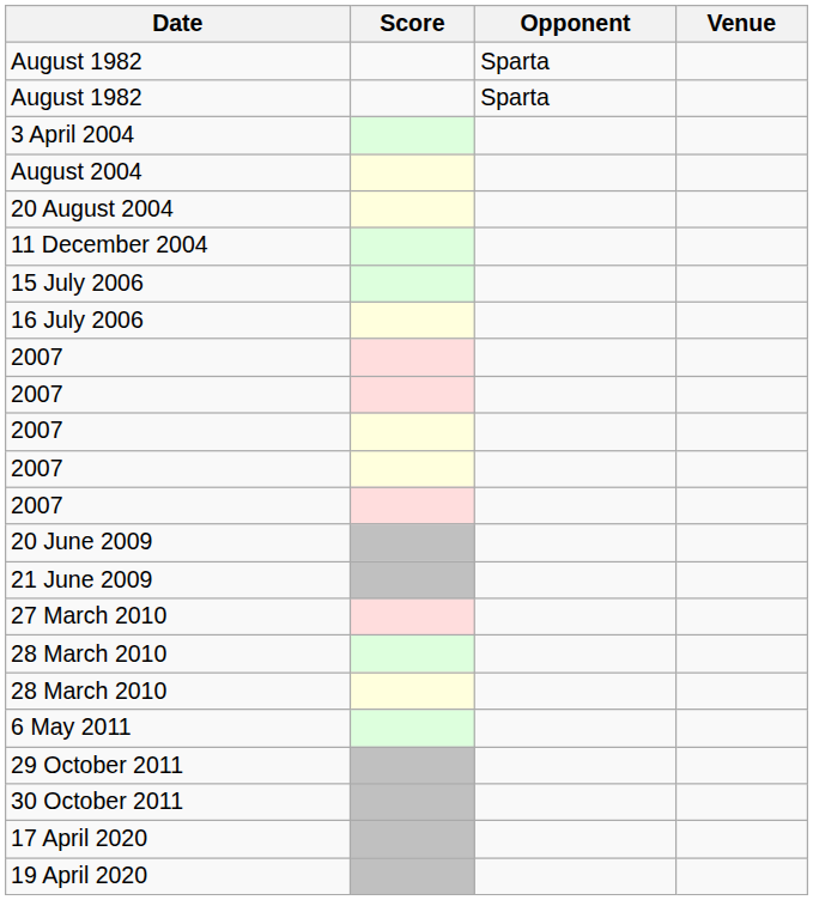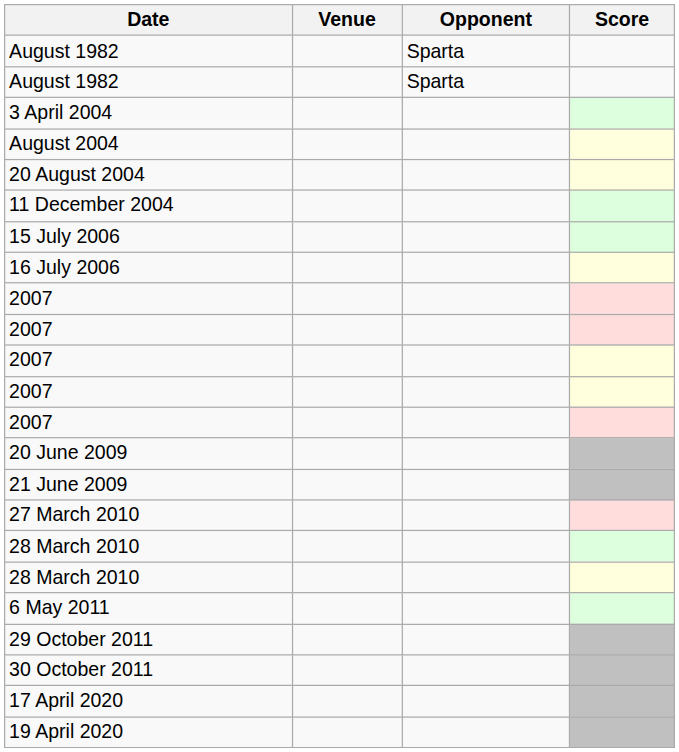columns swapped: Venue <-> Score
